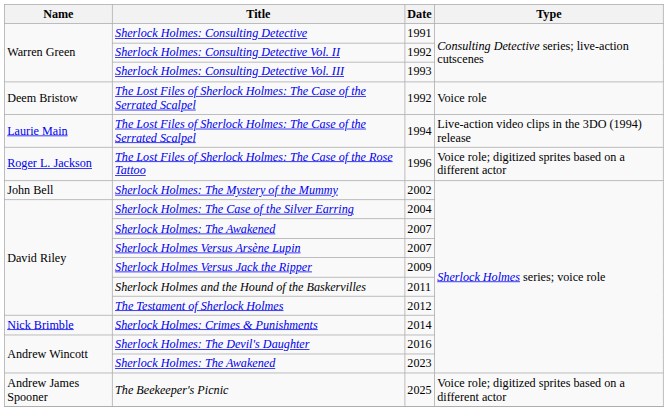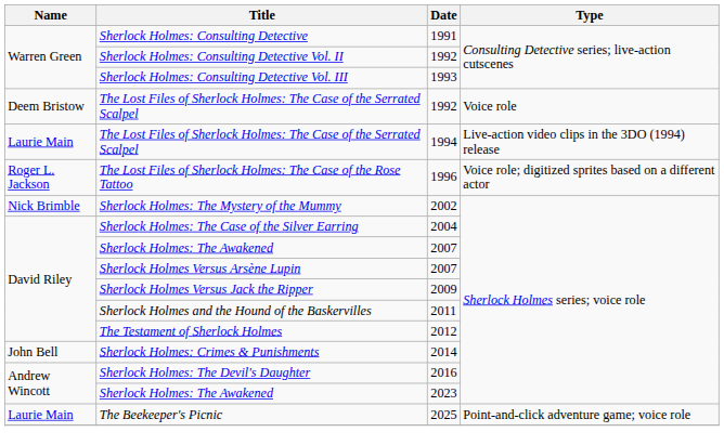Sherlock Holmes: The Mystery of the Mummy | Name: John Bell -> Nick Brimble
Sherlock Holmes: Crimes & Punishments | Name: Nick Brimble -> John Bell
The Beekeeper's Picnic | Name: Andrew James Spooner -> Laurie Main
The Beekeeper's Picnic | Type: Voice role; digitized sprites based on a different actor -> Point-and-click adventure game; voice role
